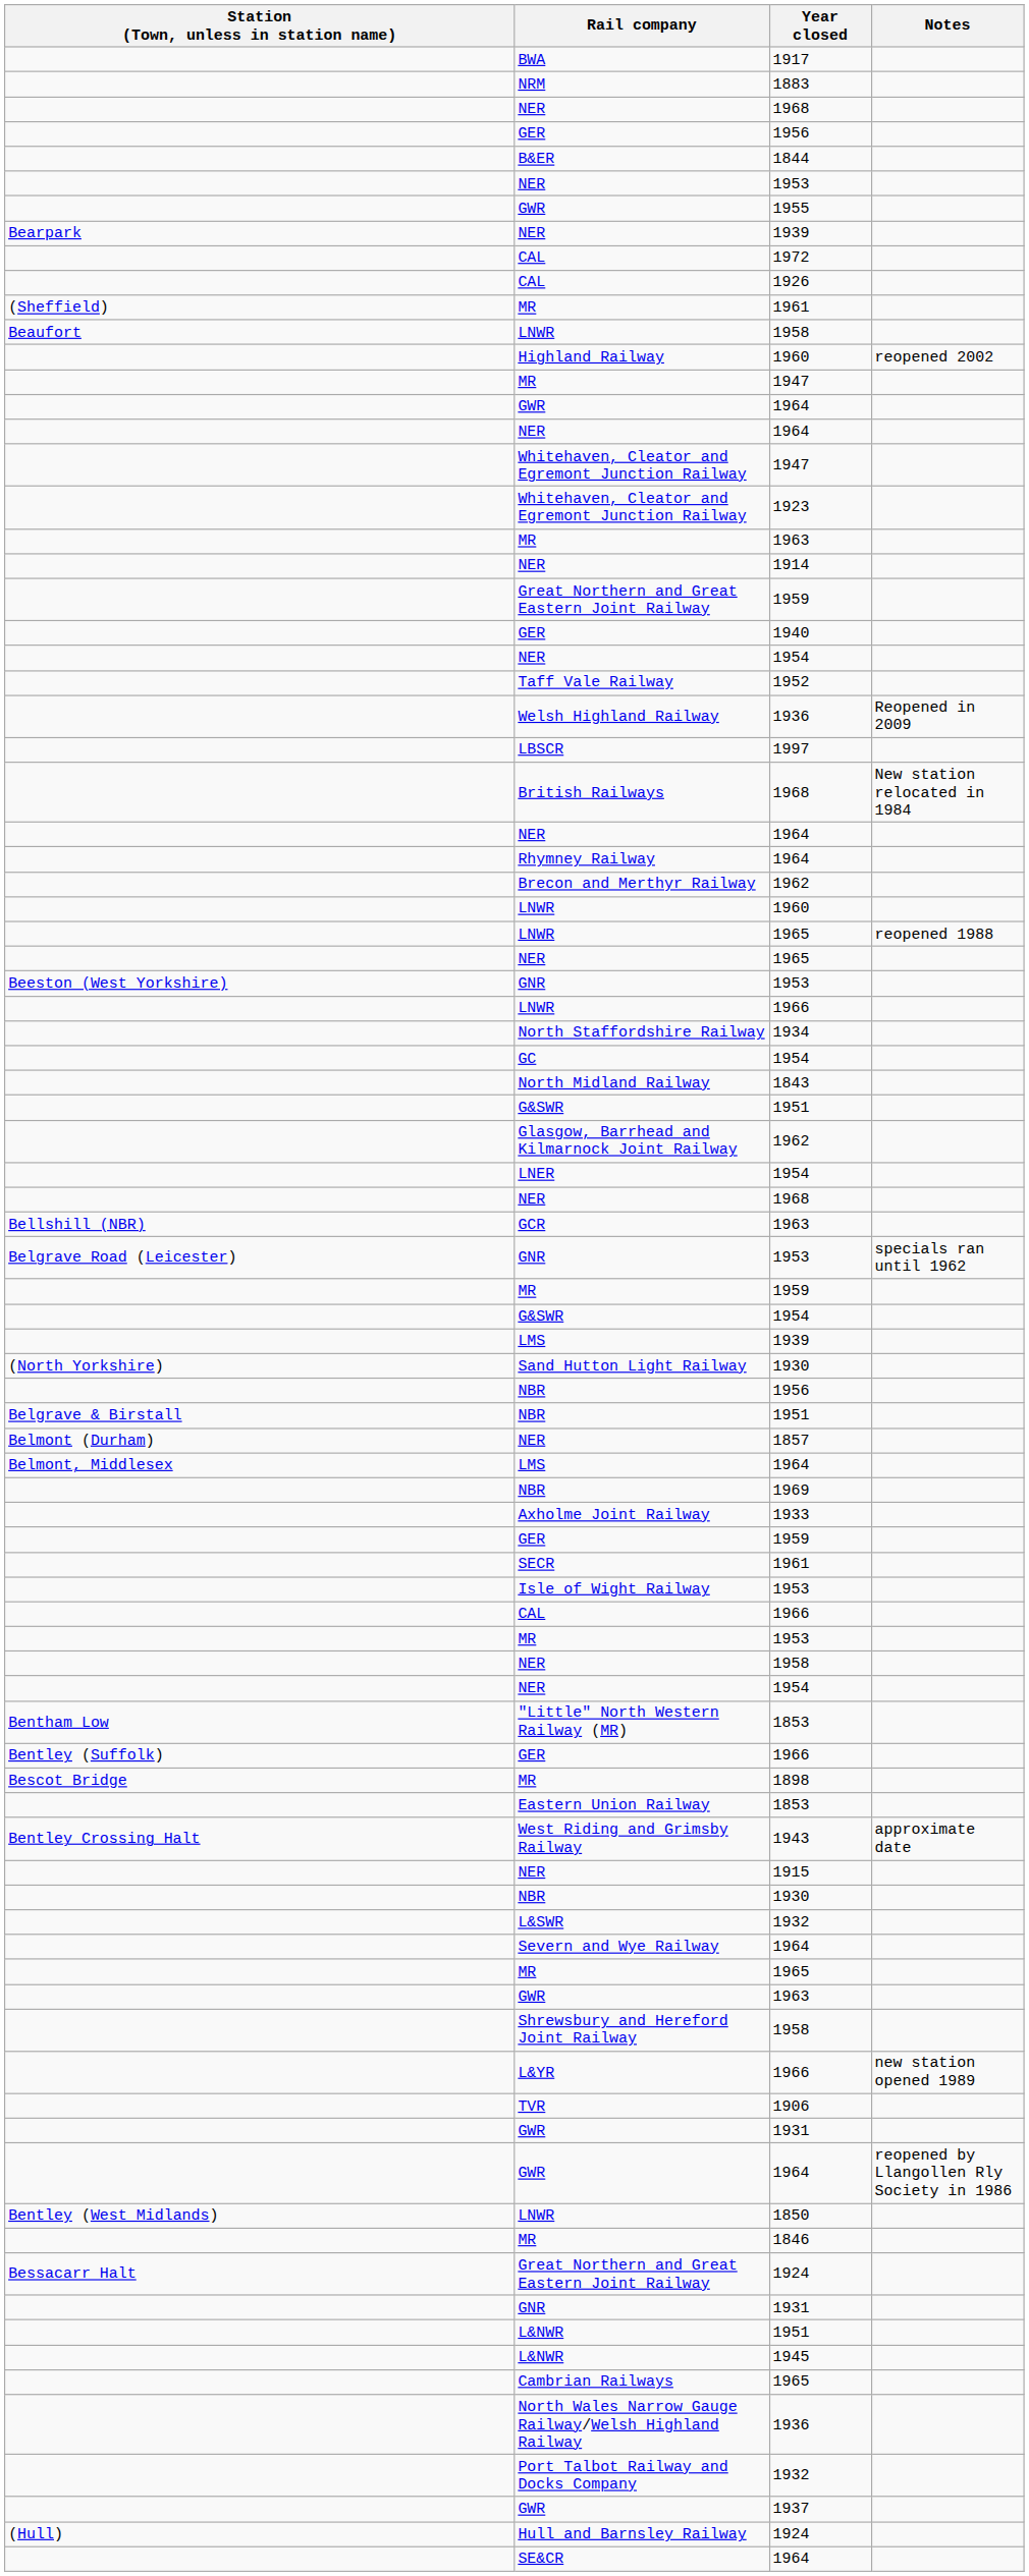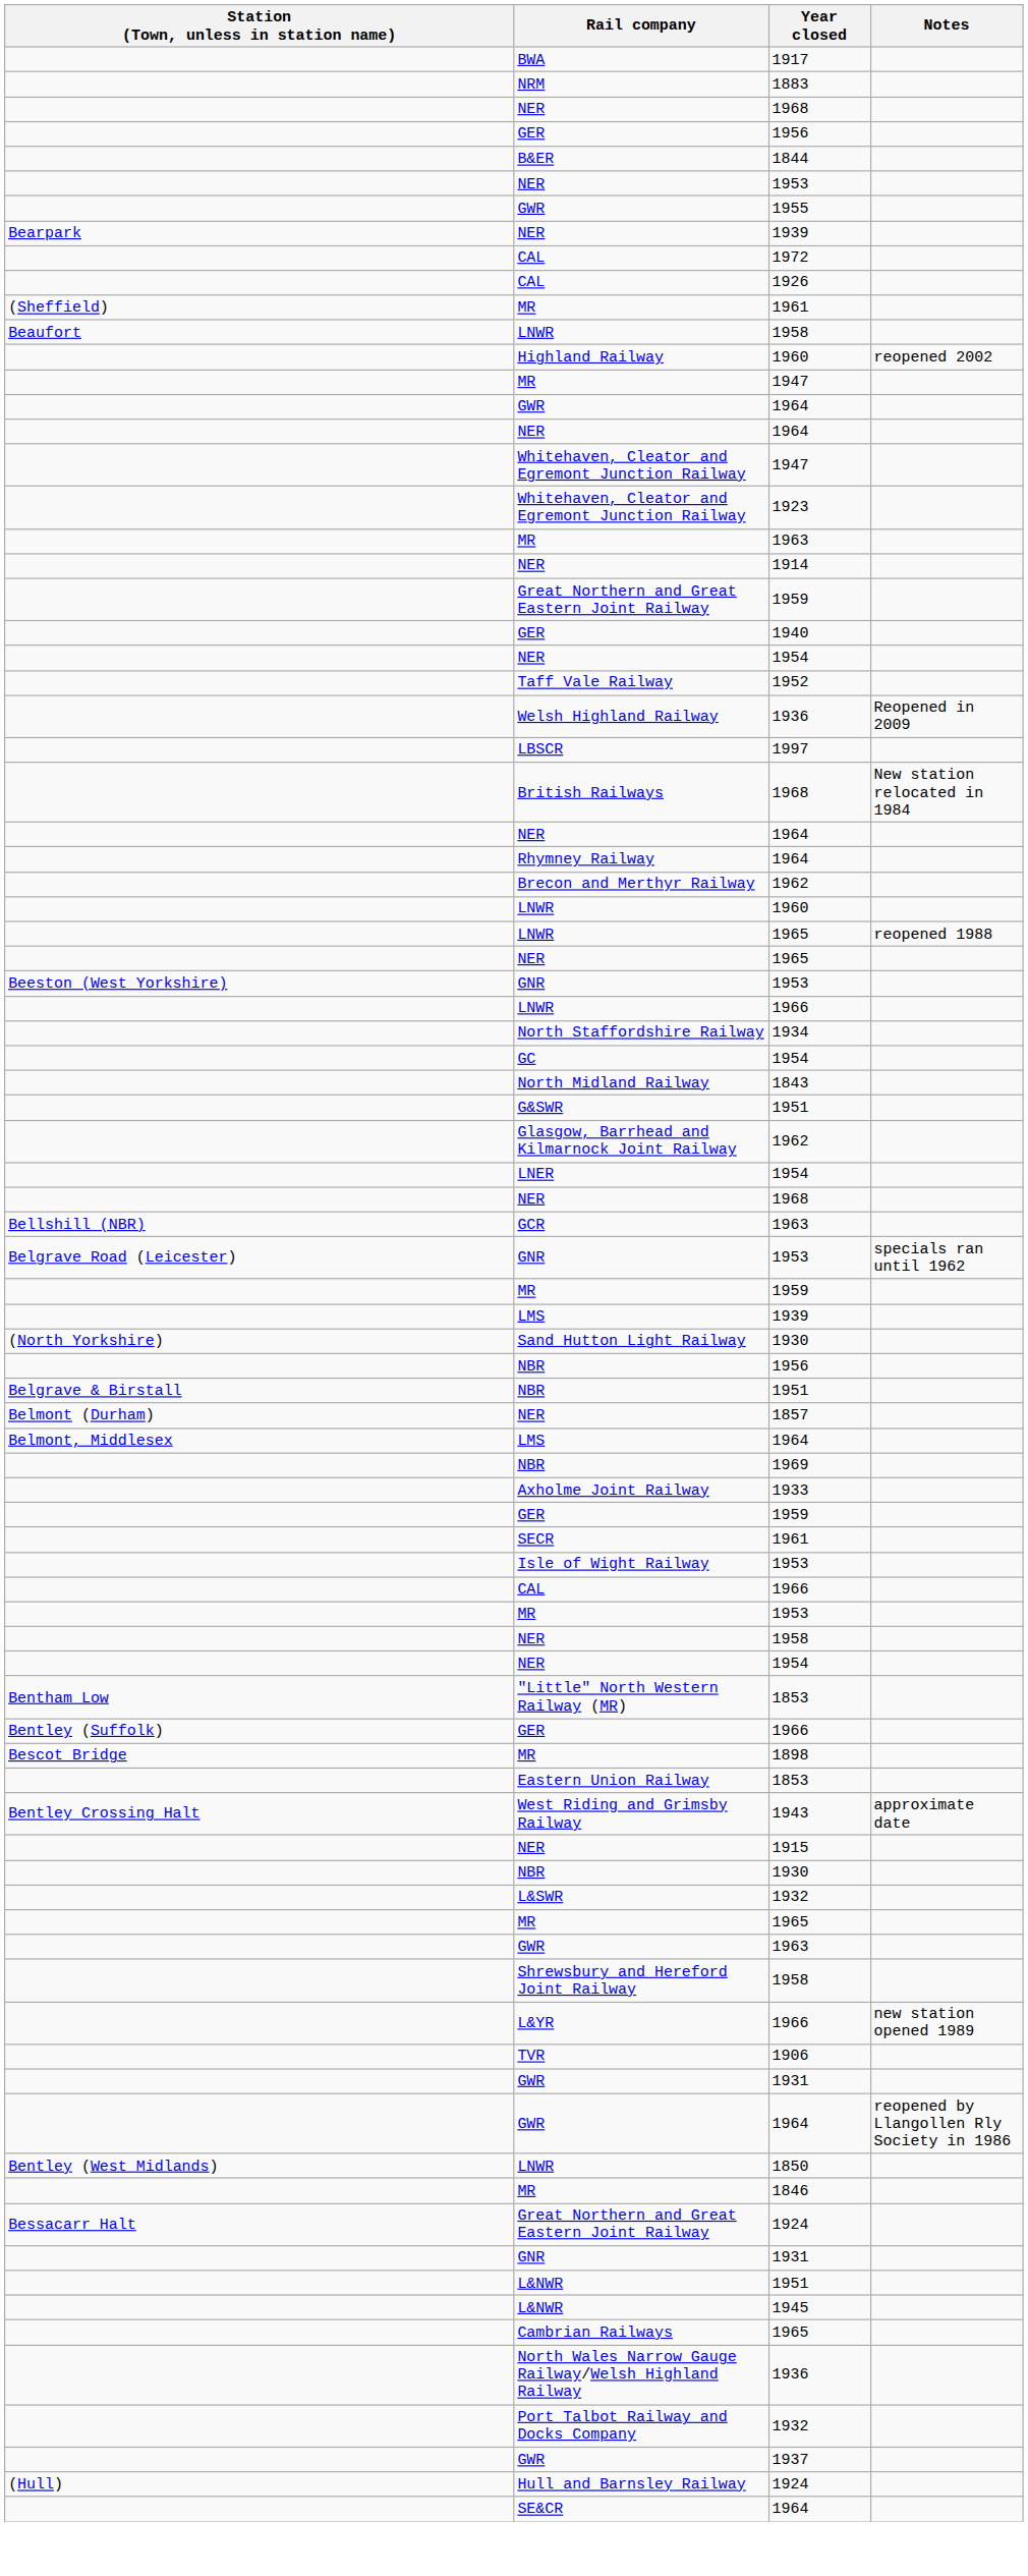- row: G&SWR | 1954
- row: Severn and Wye Railway | 1964
